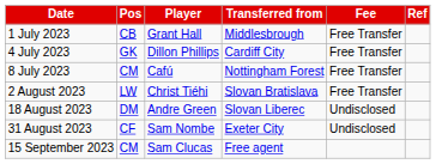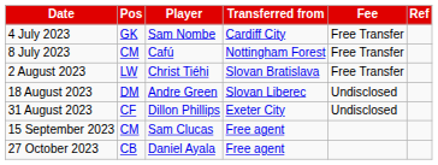- row: 1 July 2023 | CB | Grant Hall | Middlesbrough | Free Transfer
4 July 2023 | Player: Dillon Phillips -> Sam Nombe
31 August 2023 | Player: Sam Nombe -> Dillon Phillips
+ row: 27 October 2023 | CB | Daniel Ayala | Free agent
